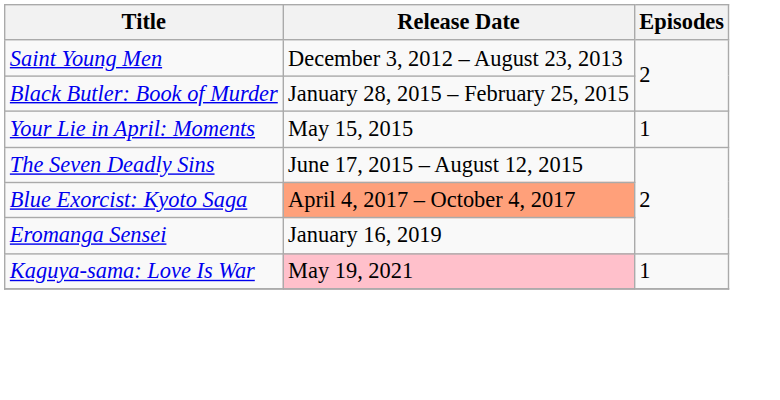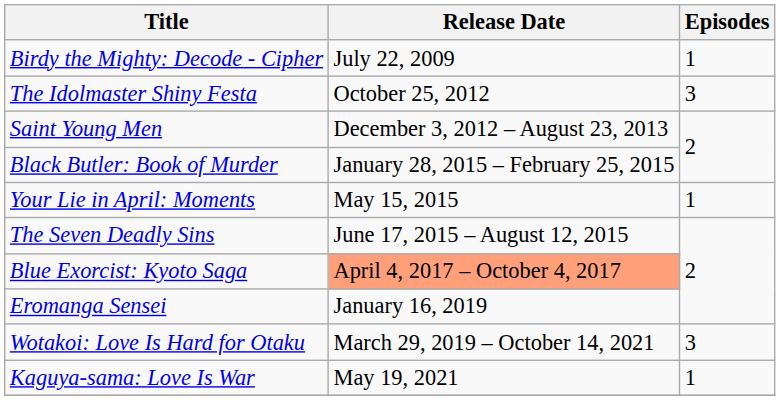+ row: Birdy the Mighty: Decode - Cipher | July 22, 2009 | 1
+ row: The Idolmaster Shiny Festa | October 25, 2012 | 3
+ row: Wotakoi: Love Is Hard for Otaku | March 29, 2019 – October 14, 2021 | 3
Kaguya-sama: Love Is War | Release Date: pink background -> no background
